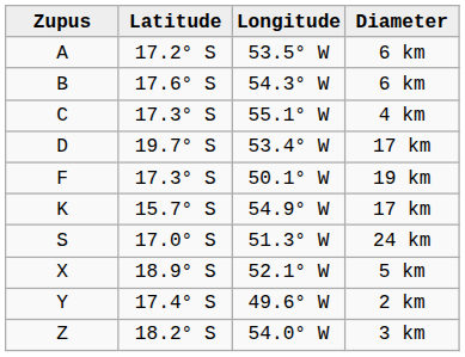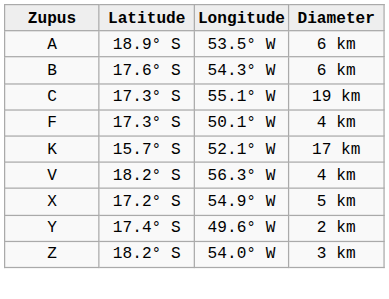A | Latitude: 17.2° S -> 18.9° S
C | Diameter: 4 km -> 19 km
- row: D | 19.7° S | 53.4° W | 17 km
F | Diameter: 19 km -> 4 km
K | Longitude: 54.9° W -> 52.1° W
- row: S | 17.0° S | 51.3° W | 24 km
+ row: V | 18.2° S | 56.3° W | 4 km
X | Latitude: 18.9° S -> 17.2° S
X | Longitude: 52.1° W -> 54.9° W
